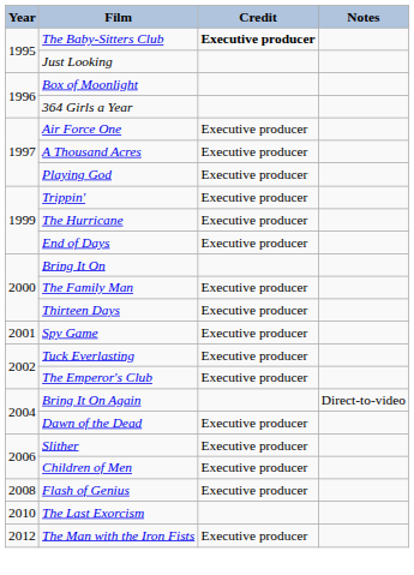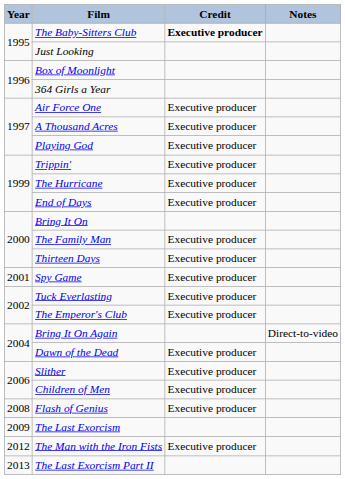The Last Exorcism | Year: 2010 -> 2009
+ row: 2013 | The Last Exorcism Part II
